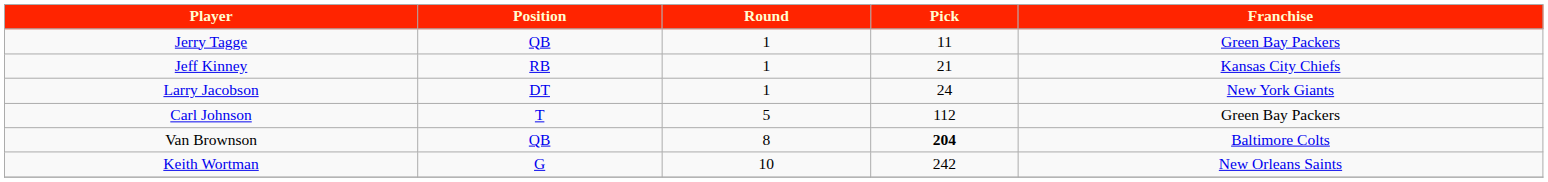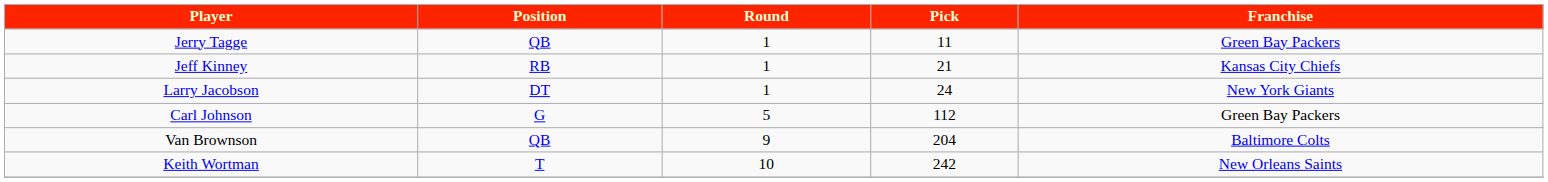Carl Johnson | Position: T -> G
Van Brownson | Round: 8 -> 9
Van Brownson | Pick: bold -> normal
Keith Wortman | Position: G -> T
